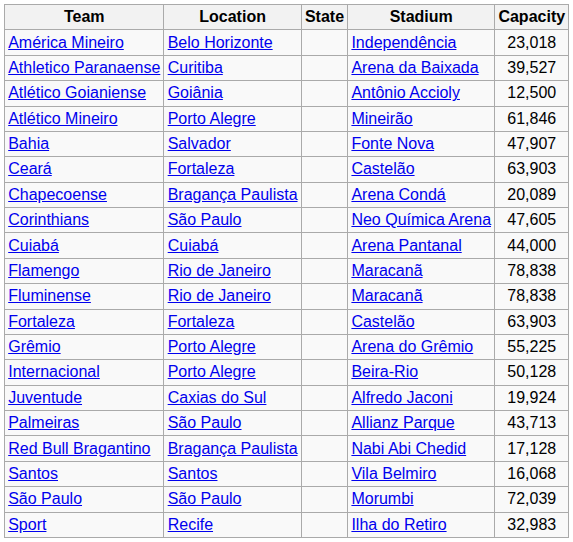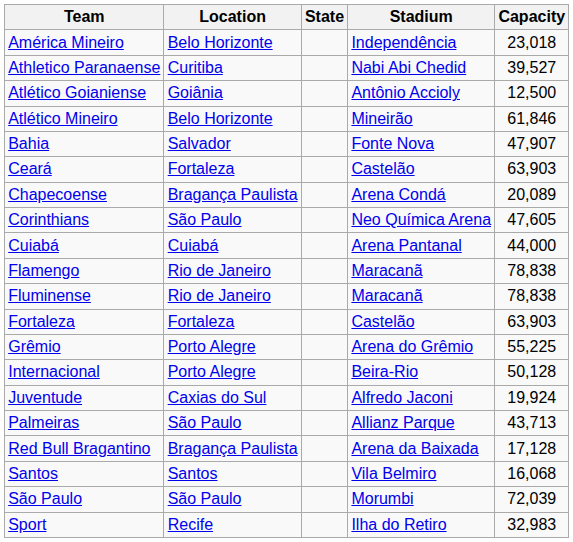Athletico Paranaense | Stadium: Arena da Baixada -> Nabi Abi Chedid
Atlético Mineiro | Location: Porto Alegre -> Belo Horizonte
Red Bull Bragantino | Stadium: Nabi Abi Chedid -> Arena da Baixada
